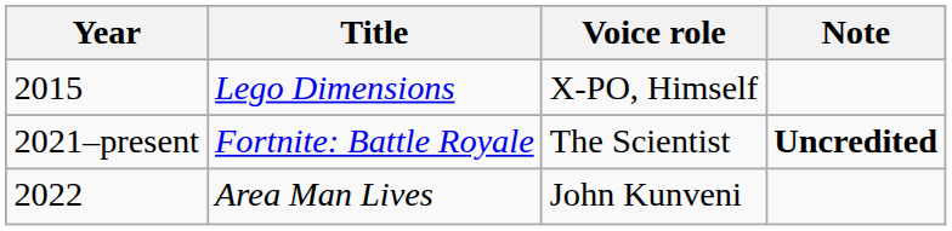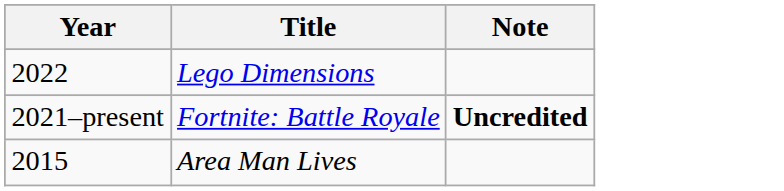- column: Voice role | X-PO, Himself | The Scientist | John Kunveni
Lego Dimensions | Year: 2015 -> 2022
Area Man Lives | Year: 2022 -> 2015
